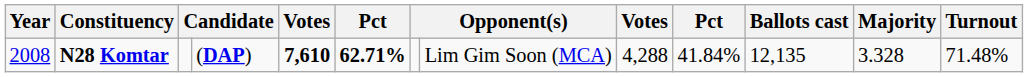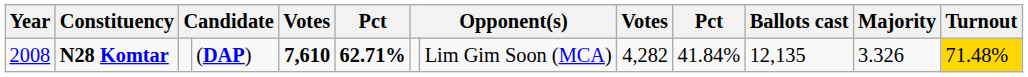N28 Komtar | column 9: 4,288 -> 4,282
N28 Komtar | Majority: 3.328 -> 3.326
N28 Komtar | Turnout: no background -> gold background
